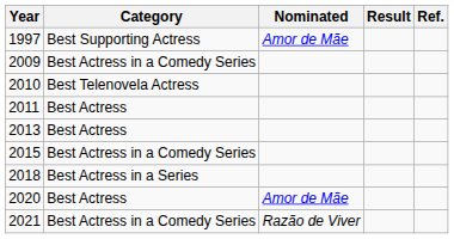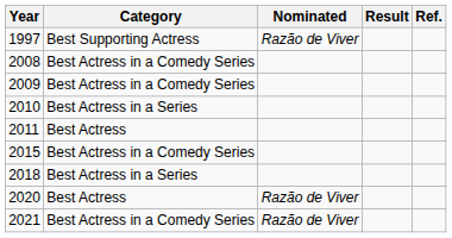1997 | Nominated: Amor de Mãe -> Razão de Viver
+ row: 2008 | Best Actress in a Comedy Series
2010 | Category: Best Telenovela Actress -> Best Actress in a Series
- row: 2013 | Best Actress
2020 | Nominated: Amor de Mãe -> Razão de Viver
